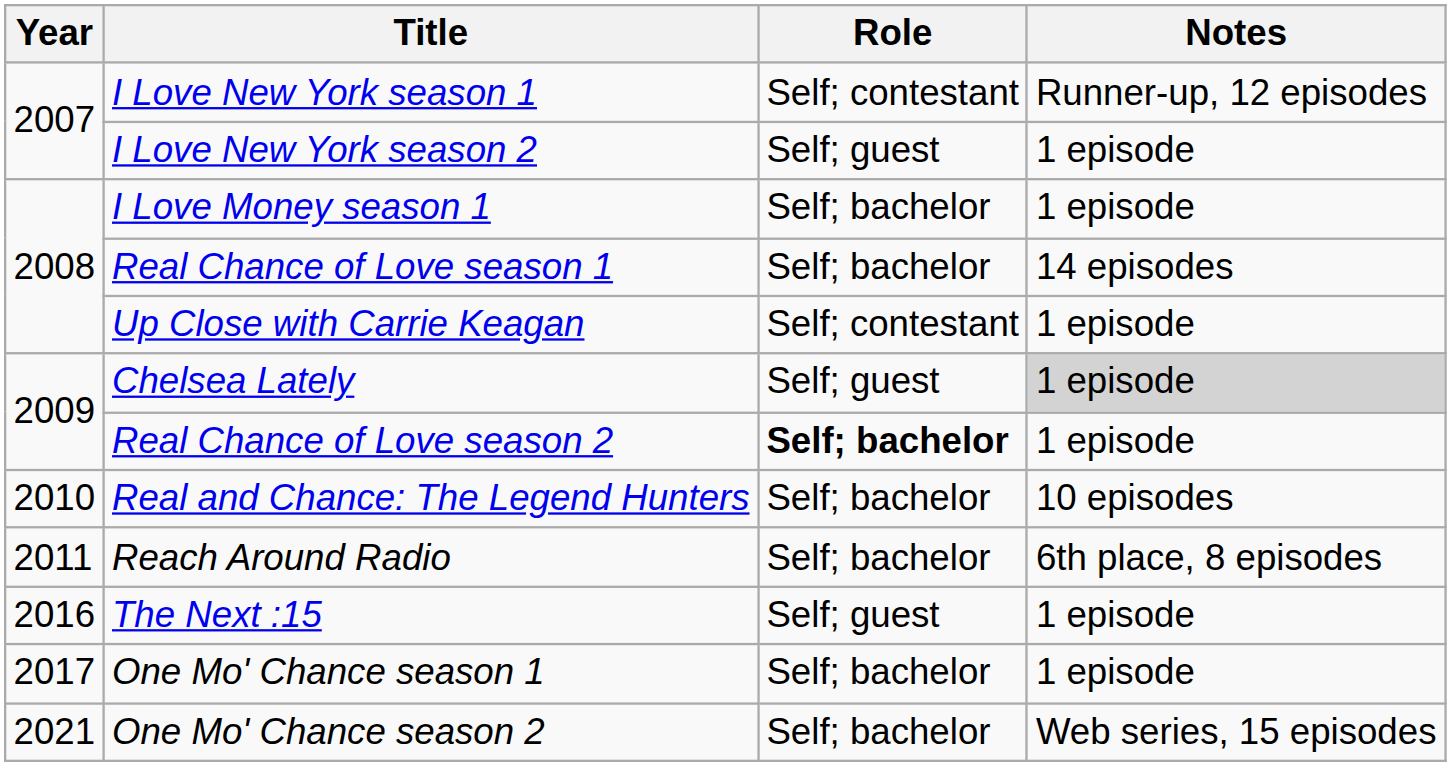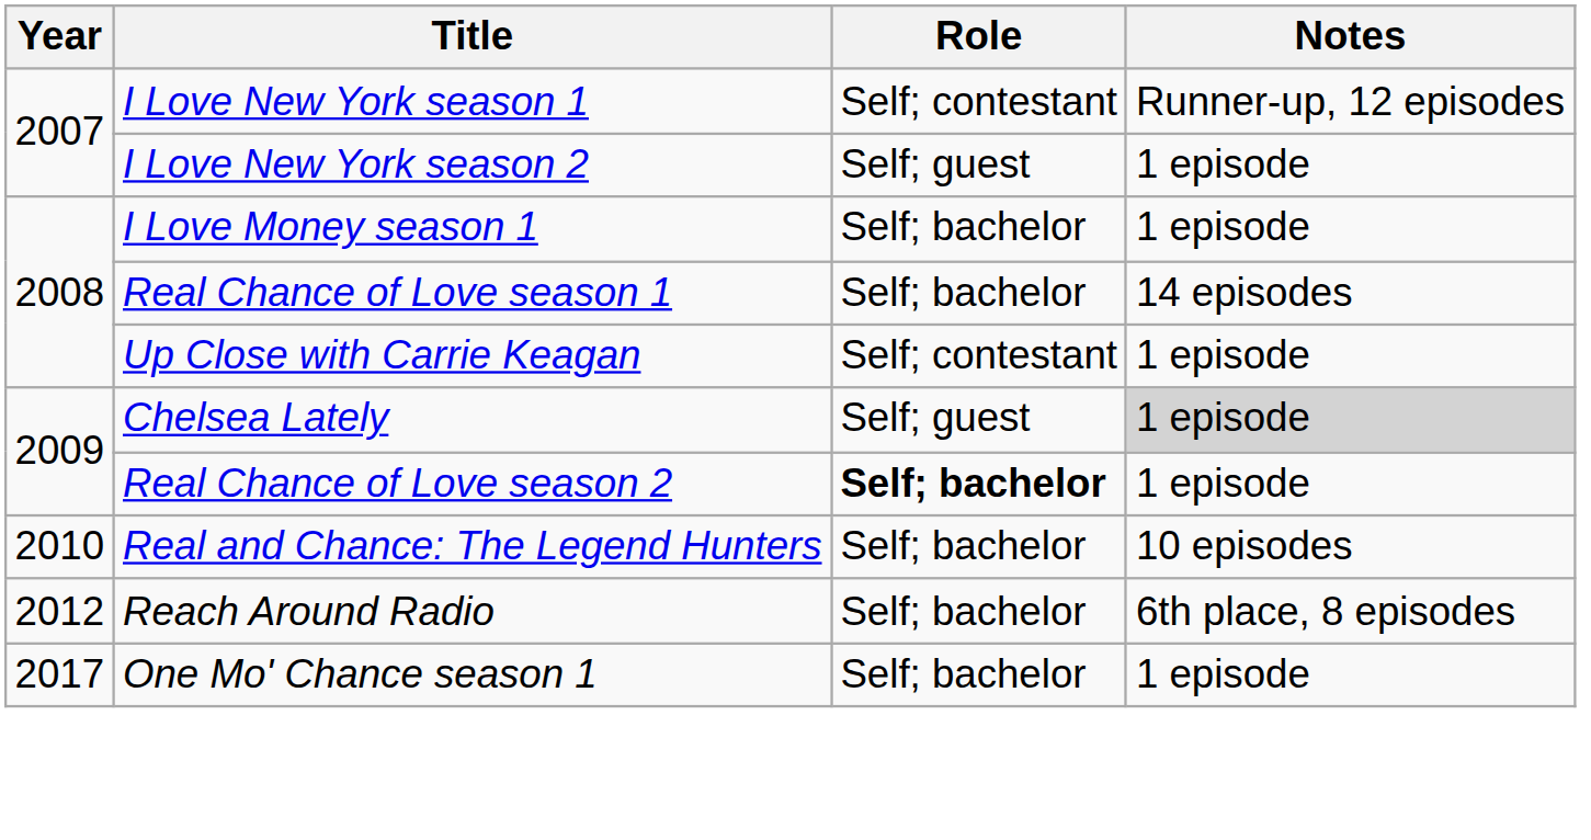Reach Around Radio | Year: 2011 -> 2012
- row: 2016 | The Next :15 | Self; guest | 1 episode
- row: 2021 | One Mo' Chance season 2 | Self; bachelor | Web series, 15 episodes
